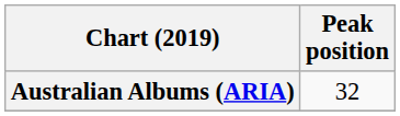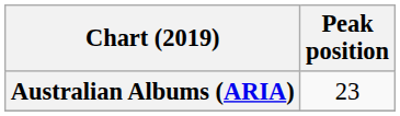Australian Albums (ARIA) | Peak position: 32 -> 23
